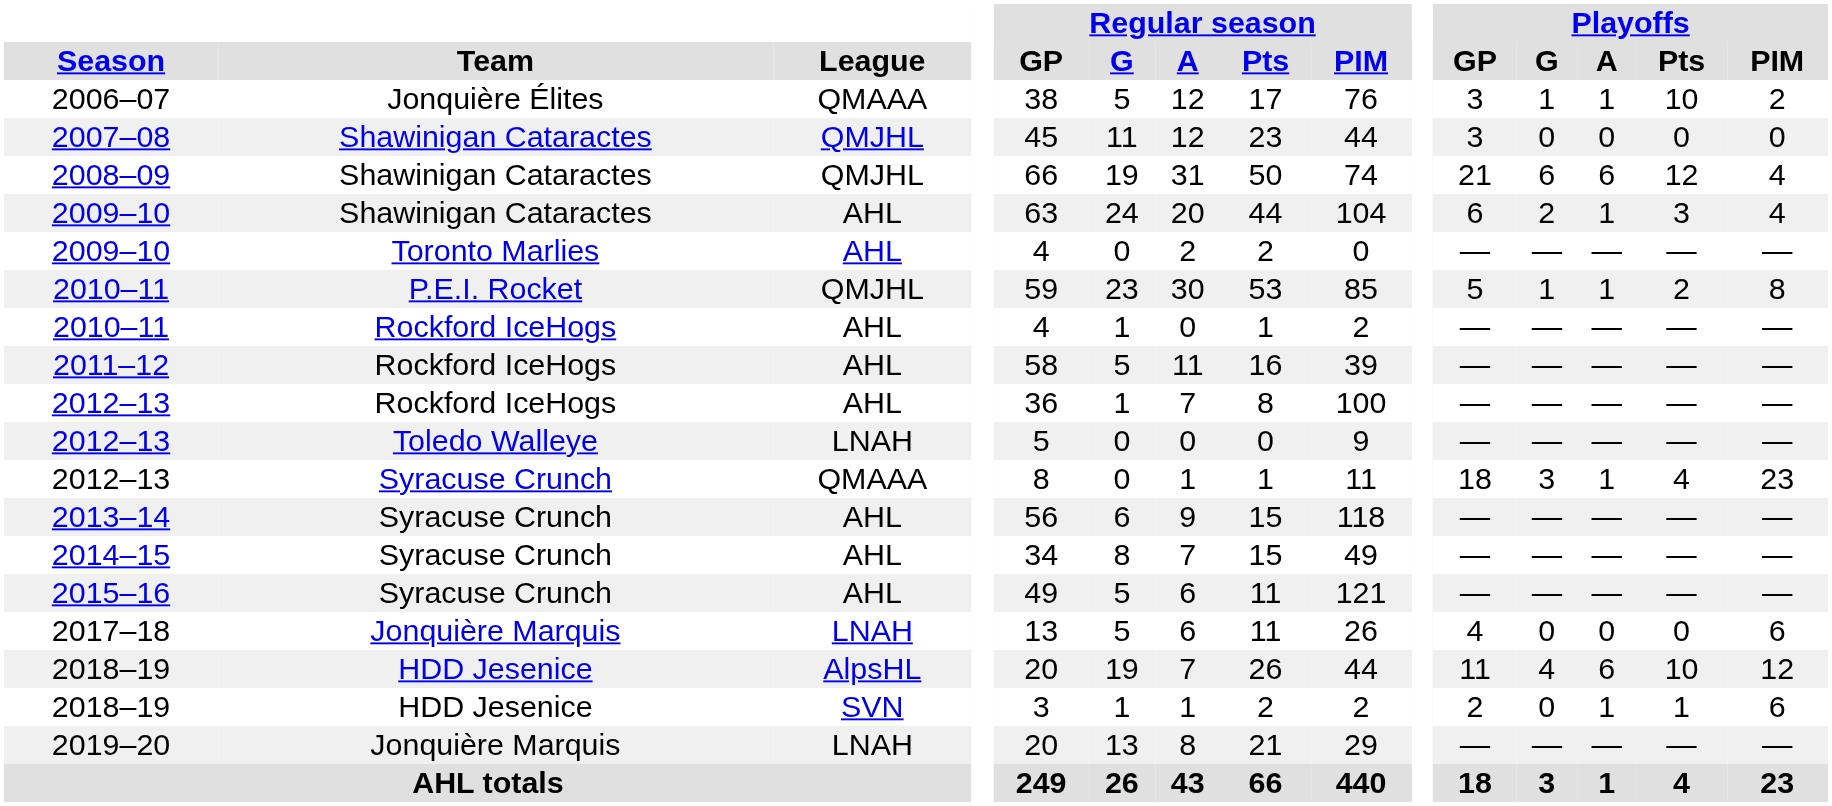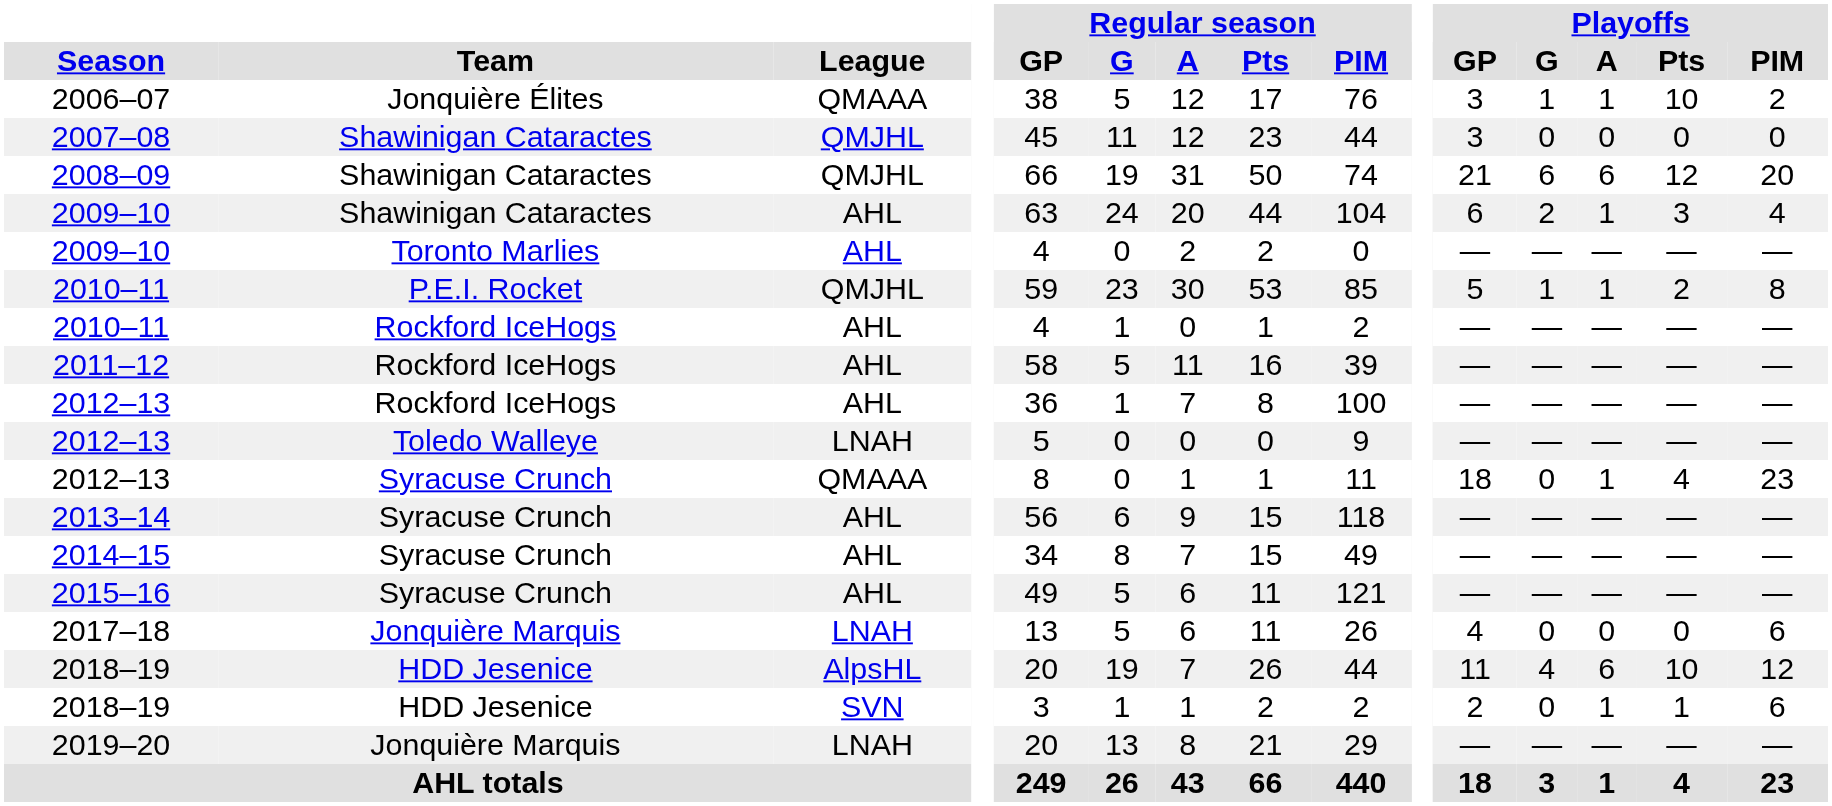2008–09 | Playoffs / PIM: 4 -> 20
2012–13 / Syracuse Crunch | Playoffs / G: 3 -> 0
